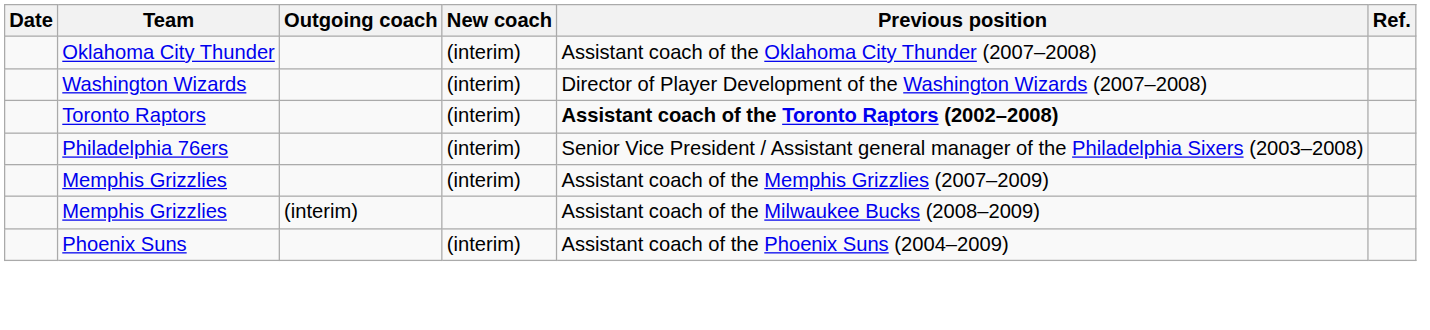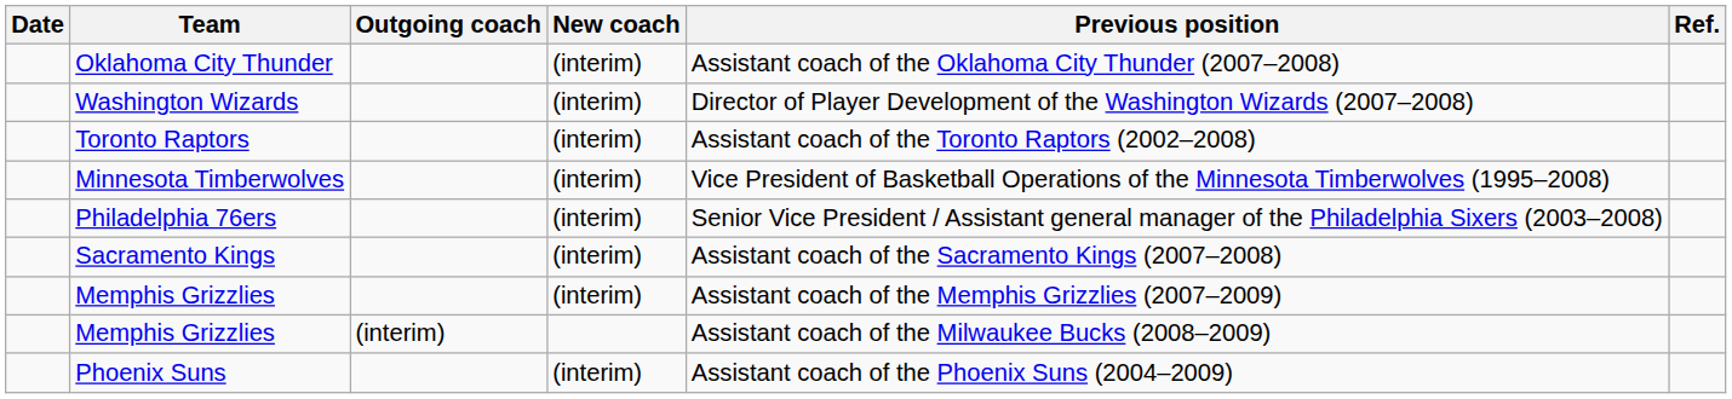Toronto Raptors | Previous position: bold -> normal
+ row: Minnesota Timberwolves | (interim) | Vice President of Basketball Operations of the Minnesota Timberwolves (1995–2008)
+ row: Sacramento Kings | (interim) | Assistant coach of the Sacramento Kings (2007–2008)
